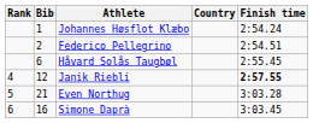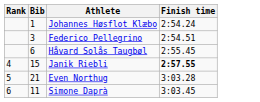- column: Country
Federico Pellegrino | Bib: 2 -> 3
Janik Riebli | Bib: 12 -> 15
Simone Daprà | Bib: 16 -> 11
